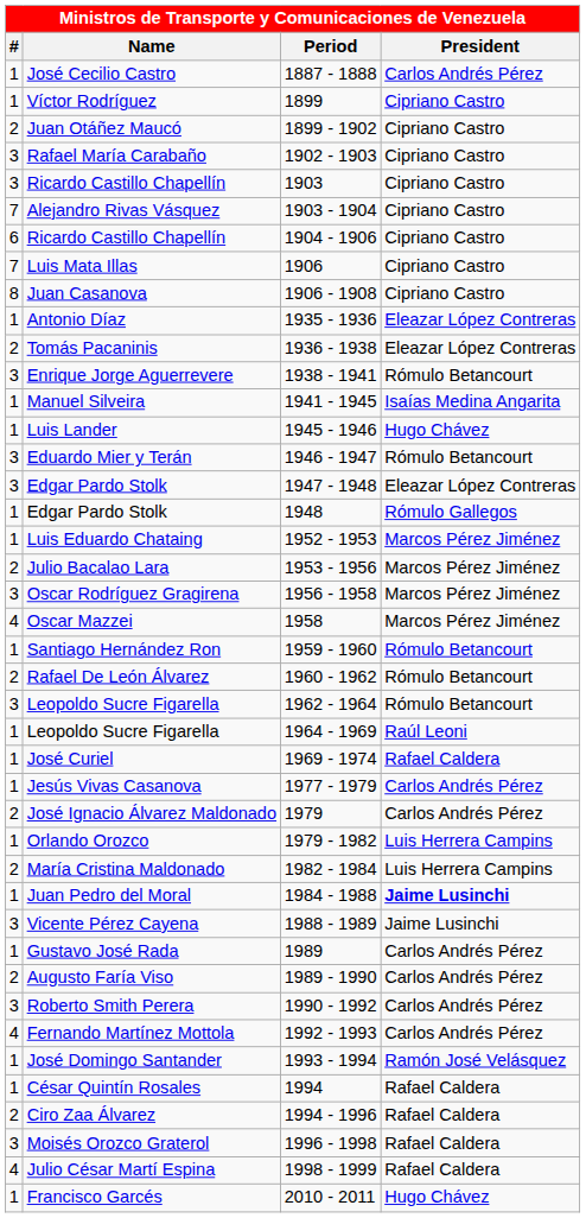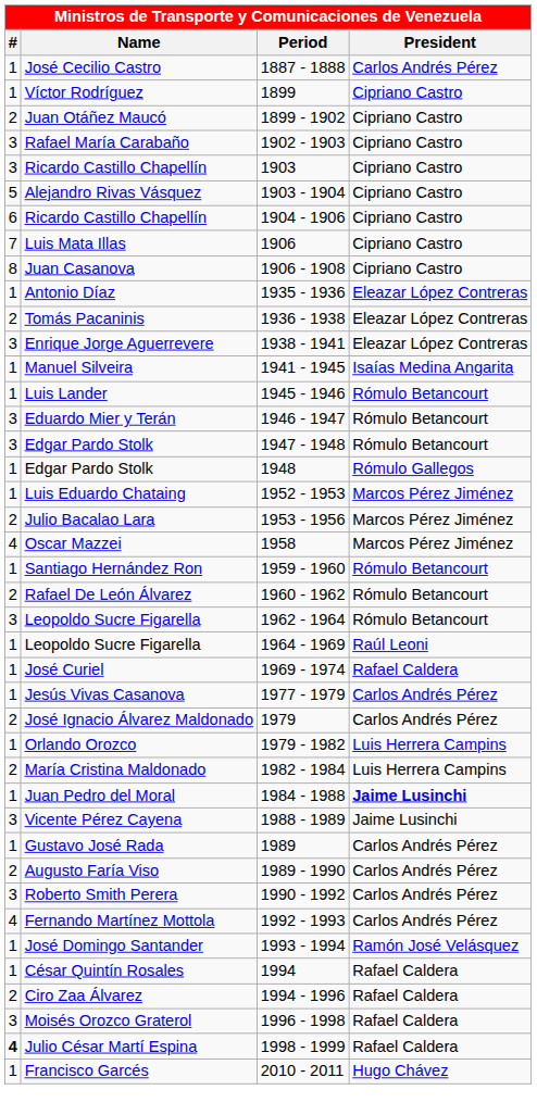Alejandro Rivas Vásquez | #: 7 -> 5
Enrique Jorge Aguerrevere | President: Rómulo Betancourt -> Eleazar López Contreras
Luis Lander | President: Hugo Chávez -> Rómulo Betancourt
Edgar Pardo Stolk / 1947 - 1948 | President: Eleazar López Contreras -> Rómulo Betancourt
- row: 3 | Oscar Rodríguez Gragirena | 1956 - 1958 | Marcos Pérez Jiménez
Julio César Martí Espina | #: normal -> bold
